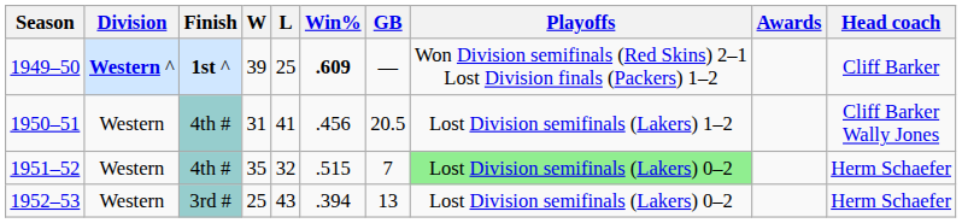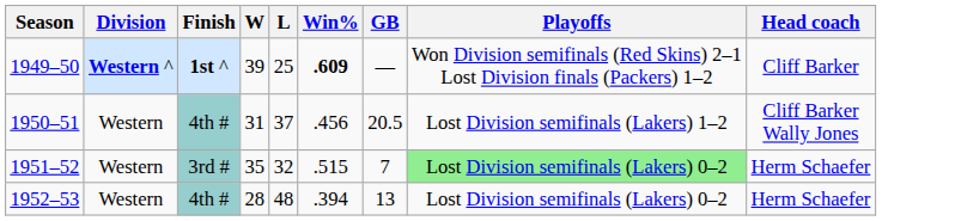- column: Awards
1950–51 | L: 41 -> 37
1951–52 | Finish: 4th # -> 3rd #
1952–53 | Finish: 3rd # -> 4th #
1952–53 | W: 25 -> 28
1952–53 | L: 43 -> 48
